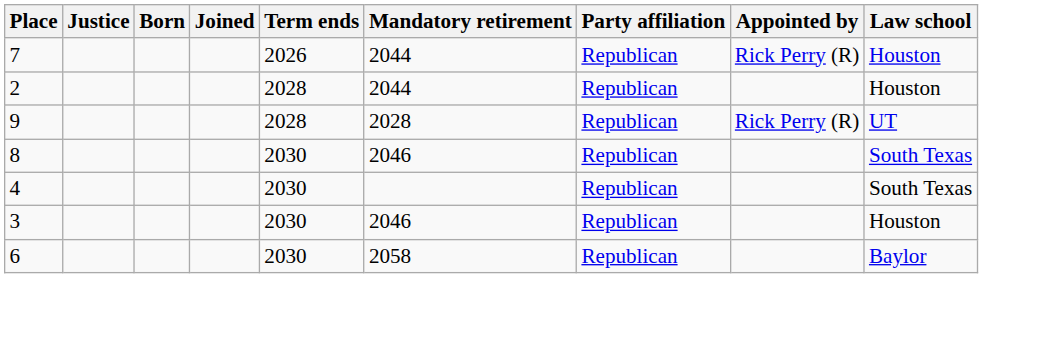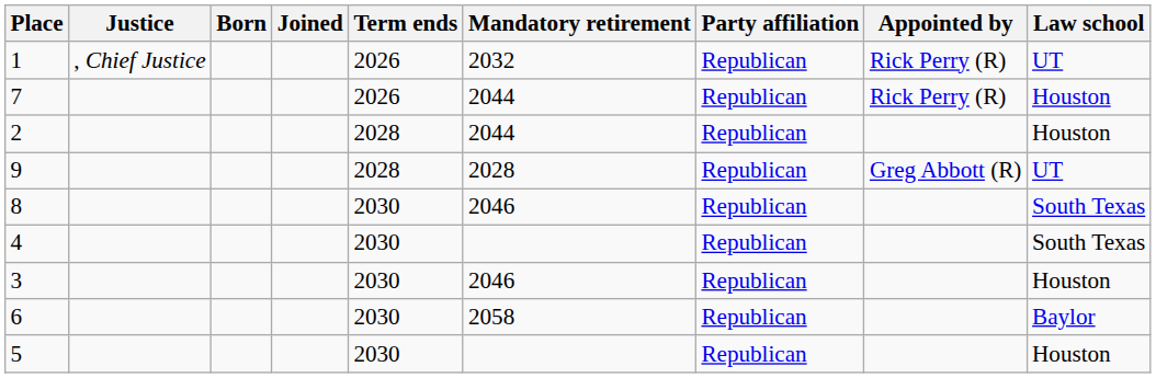+ row: 1 | , Chief Justice | 2026 | 2032 | Republican | Rick Perry (R) | UT
9 | Appointed by: Rick Perry (R) -> Greg Abbott (R)
+ row: 5 | 2030 | Republican | Houston
